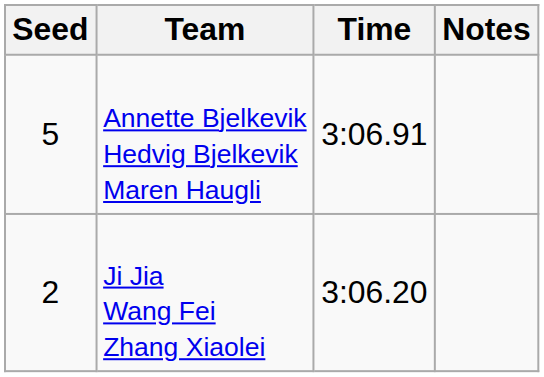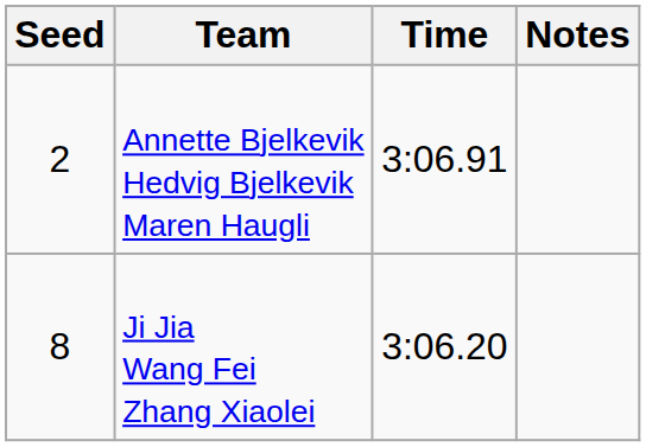Annette Bjelkevik Hedvig Bjelkevik Maren Haugli | Seed: 5 -> 2
Ji Jia Wang Fei Zhang Xiaolei | Seed: 2 -> 8
